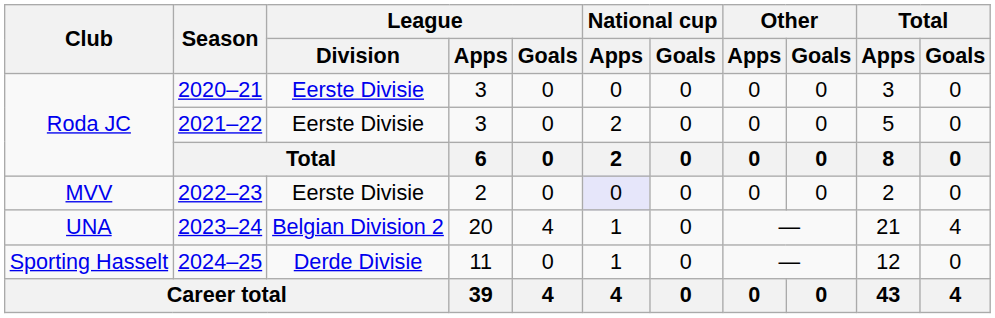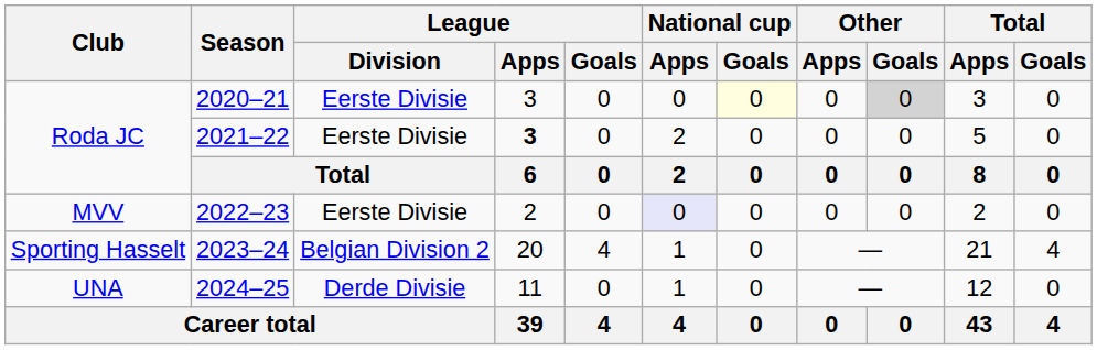2020–21 | National cup / Goals: no background -> lightyellow background
2020–21 | Other / Goals: no background -> lightgrey background
2021–22 | League / Apps: normal -> bold
2023–24 | Club: UNA -> Sporting Hasselt
2024–25 | Club: Sporting Hasselt -> UNA
